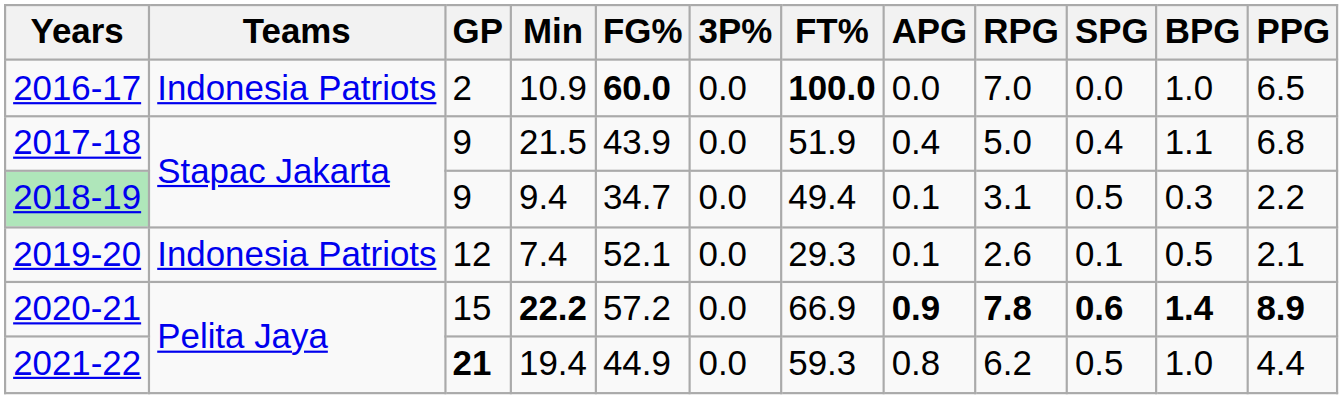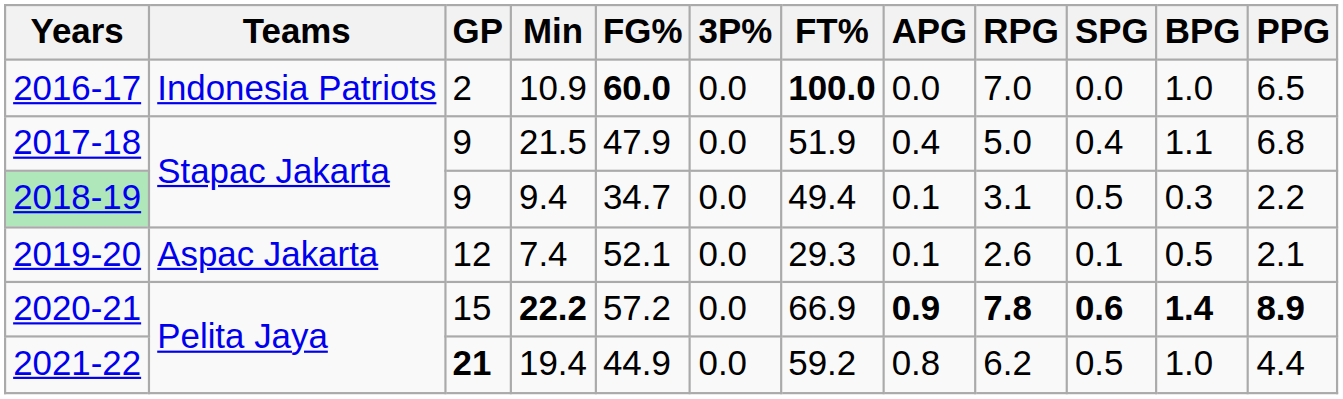2017-18 | FG%: 43.9 -> 47.9
2019-20 | Teams: Indonesia Patriots -> Aspac Jakarta
2021-22 | FT%: 59.3 -> 59.2
